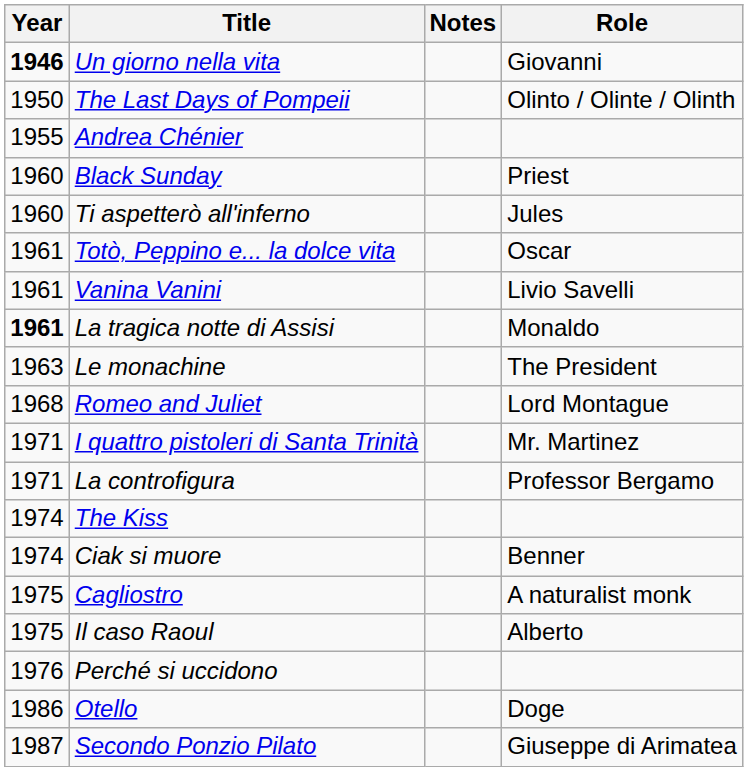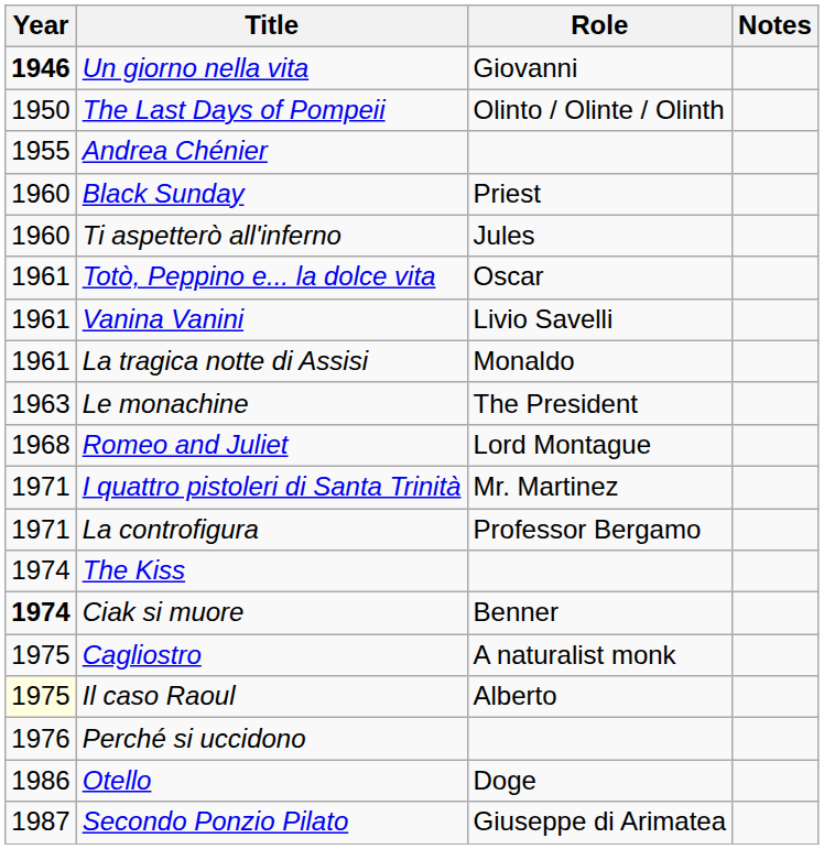columns swapped: Role <-> Notes
La tragica notte di Assisi | Year: bold -> normal
Ciak si muore | Year: normal -> bold
Il caso Raoul | Year: no background -> lightyellow background
